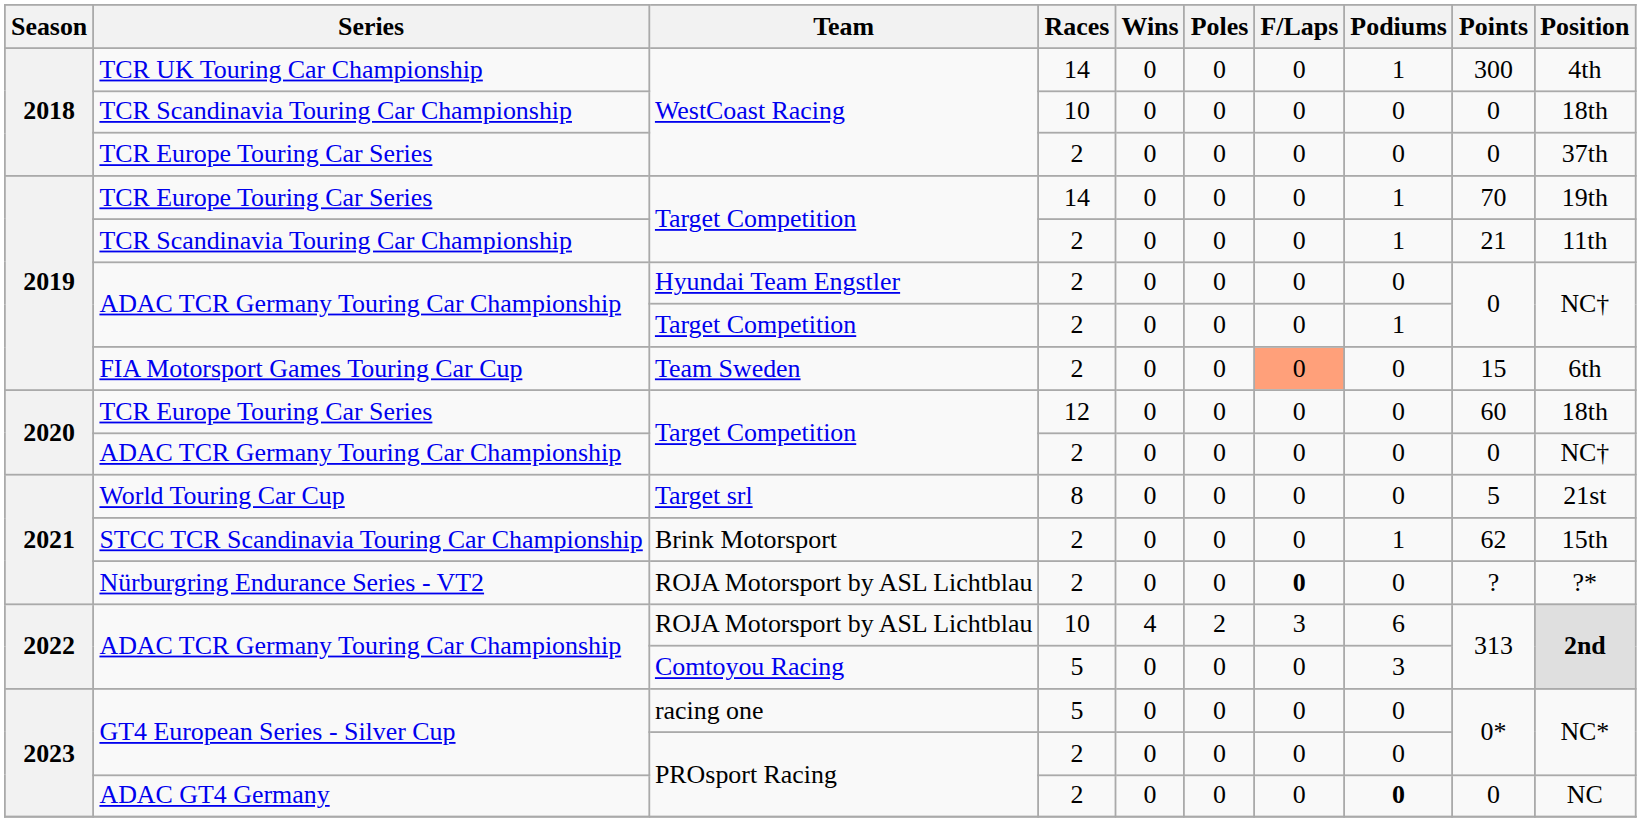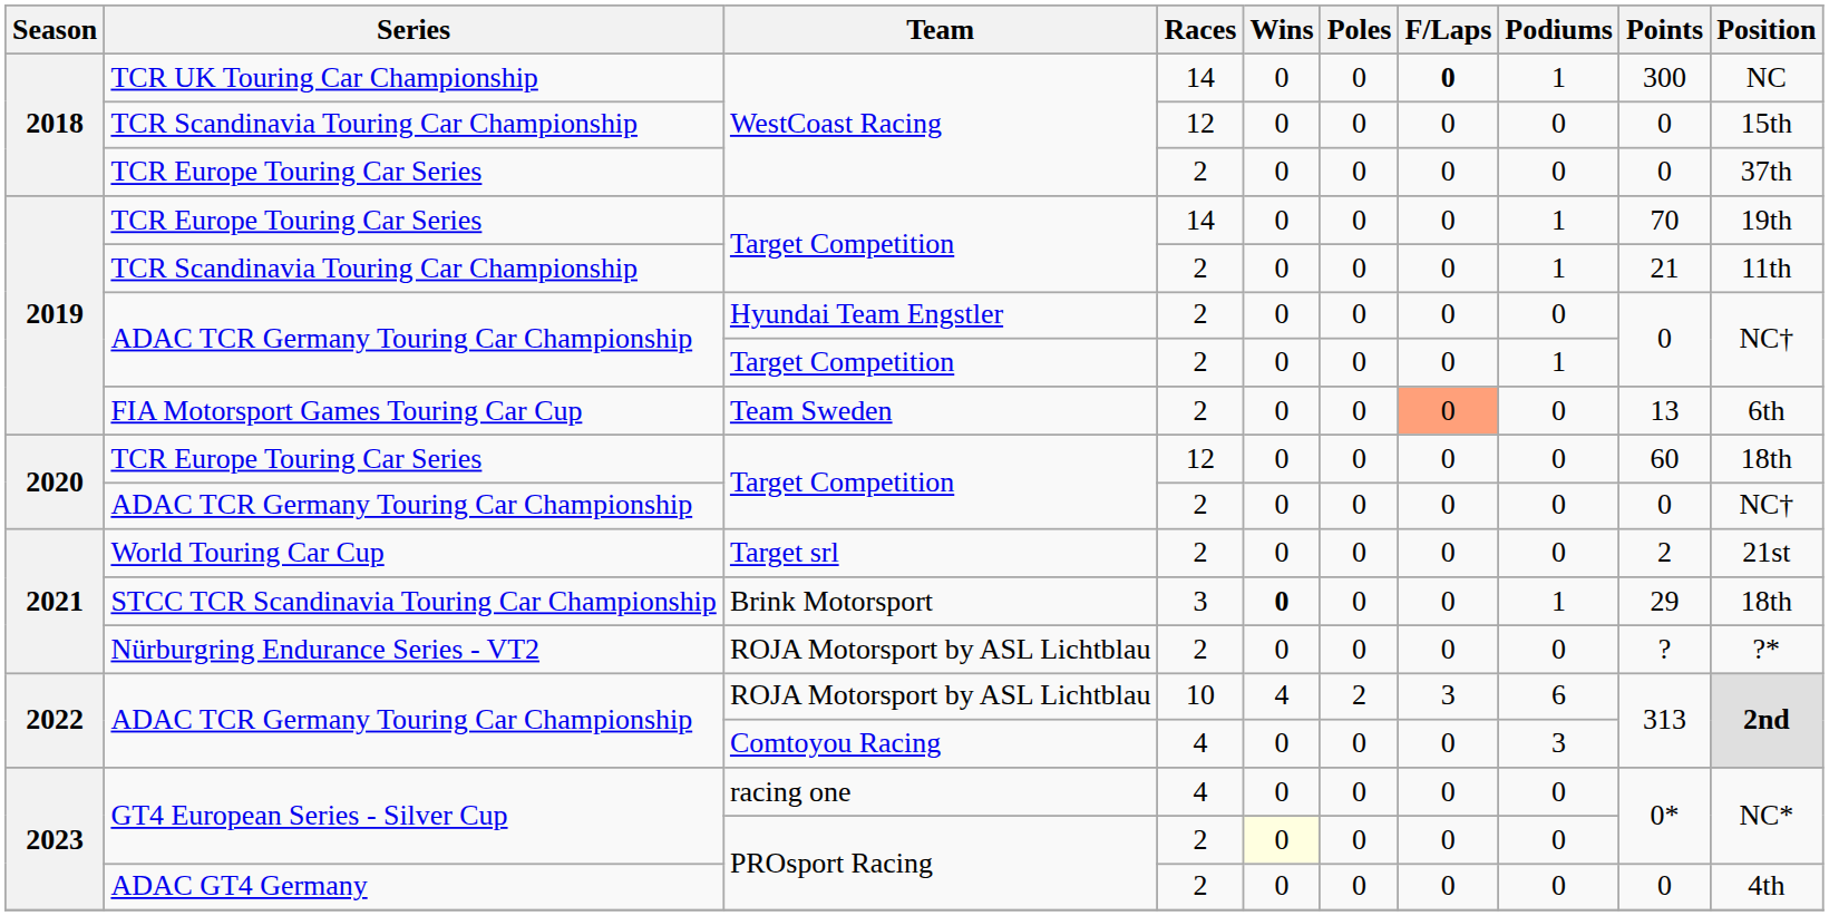TCR UK Touring Car Championship | F/Laps: normal -> bold
TCR UK Touring Car Championship | Position: 4th -> NC
TCR Scandinavia Touring Car Championship / WestCoast Racing | Races: 10 -> 12
TCR Scandinavia Touring Car Championship / WestCoast Racing | Position: 18th -> 15th
FIA Motorsport Games Touring Car Cup | Points: 15 -> 13
World Touring Car Cup | Races: 8 -> 2
World Touring Car Cup | Points: 5 -> 2
STCC TCR Scandinavia Touring Car Championship | Races: 2 -> 3
STCC TCR Scandinavia Touring Car Championship | Wins: normal -> bold
STCC TCR Scandinavia Touring Car Championship | Points: 62 -> 29
STCC TCR Scandinavia Touring Car Championship | Position: 15th -> 18th
Nürburgring Endurance Series - VT2 | F/Laps: bold -> normal
ADAC TCR Germany Touring Car Championship / Comtoyou Racing | Races: 5 -> 4
GT4 European Series - Silver Cup / racing one | Races: 5 -> 4
GT4 European Series - Silver Cup / PROsport Racing | Wins: no background -> lightyellow background
ADAC GT4 Germany | Podiums: bold -> normal
ADAC GT4 Germany | Position: NC -> 4th
